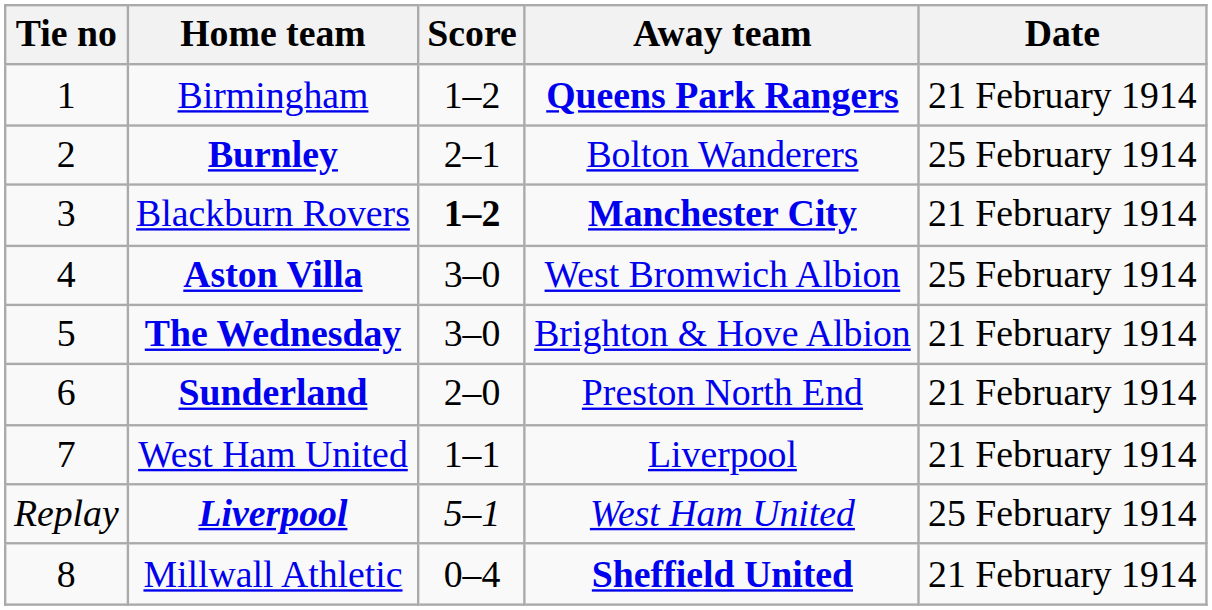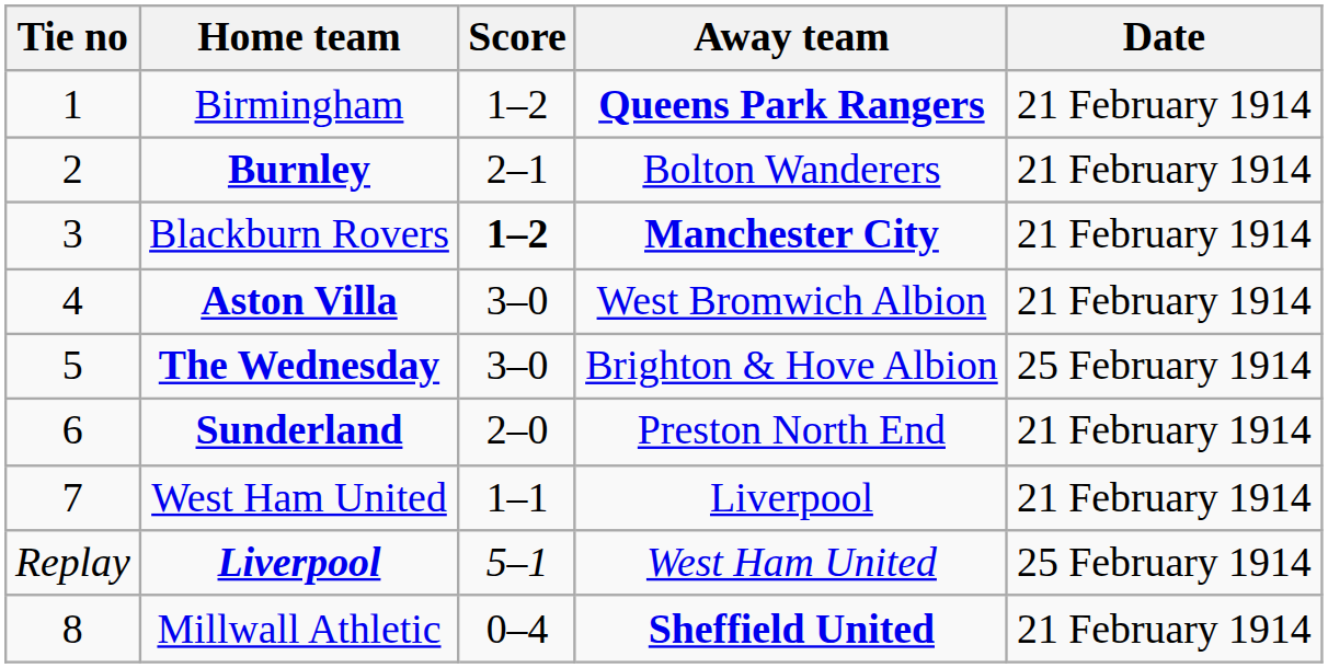Burnley | Date: 25 February 1914 -> 21 February 1914
Aston Villa | Date: 25 February 1914 -> 21 February 1914
The Wednesday | Date: 21 February 1914 -> 25 February 1914
